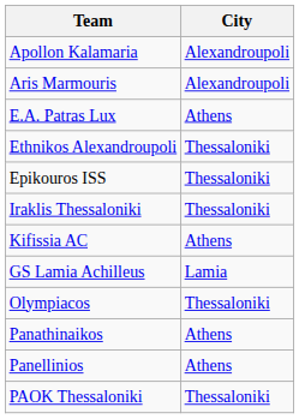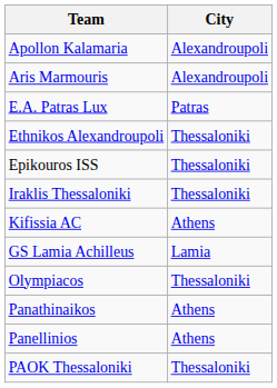E.A. Patras Lux | City: Athens -> Patras
